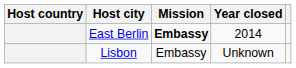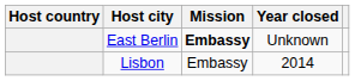East Berlin | Year closed: 2014 -> Unknown
Lisbon | Year closed: Unknown -> 2014
